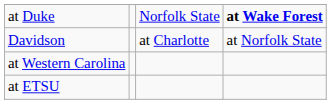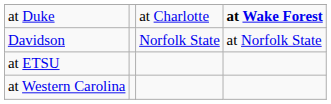at Duke | column 3: Norfolk State -> at Charlotte
Davidson | column 3: at Charlotte -> Norfolk State
rows swapped: at Western Carolina <-> at ETSU
